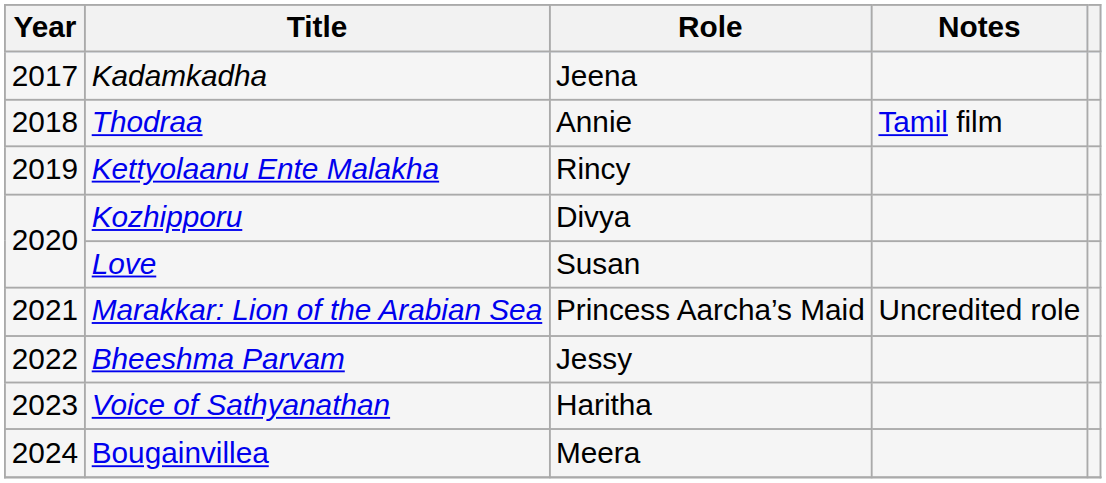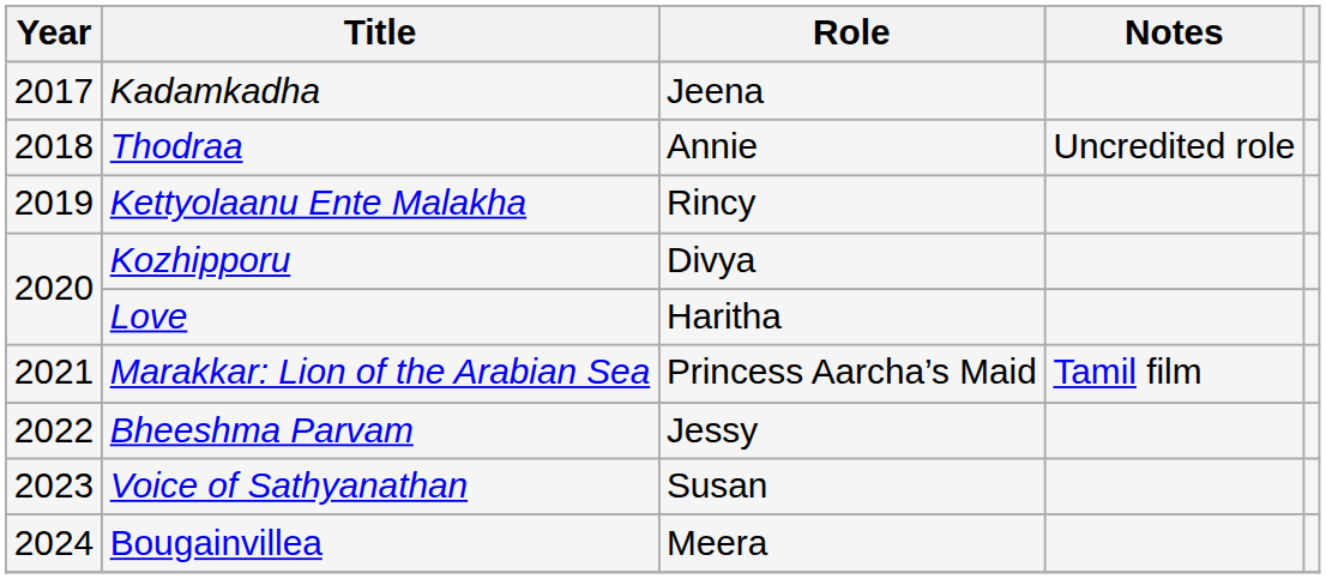Thodraa | Notes: Tamil film -> Uncredited role
Love | Role: Susan -> Haritha
Marakkar: Lion of the Arabian Sea | Notes: Uncredited role -> Tamil film
Voice of Sathyanathan | Role: Haritha -> Susan
